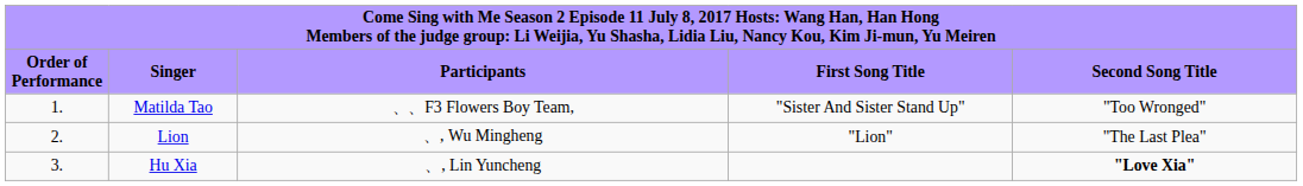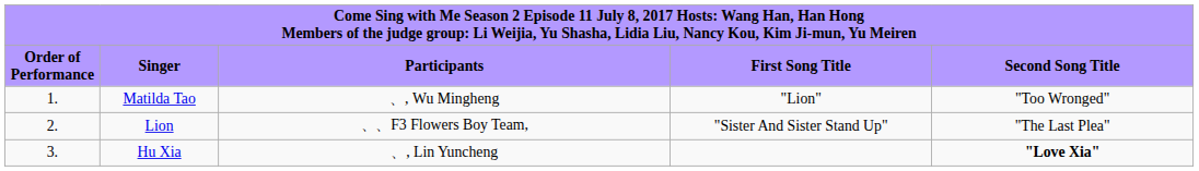Matilda Tao | column 3: 、、F3 Flowers Boy Team, -> 、, Wu Mingheng
Matilda Tao | column 4: "Sister And Sister Stand Up" -> "Lion"
Lion | column 3: 、, Wu Mingheng -> 、、F3 Flowers Boy Team,
Lion | column 4: "Lion" -> "Sister And Sister Stand Up"
